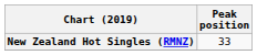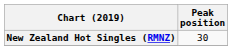New Zealand Hot Singles (RMNZ) | Peak position: 33 -> 30
